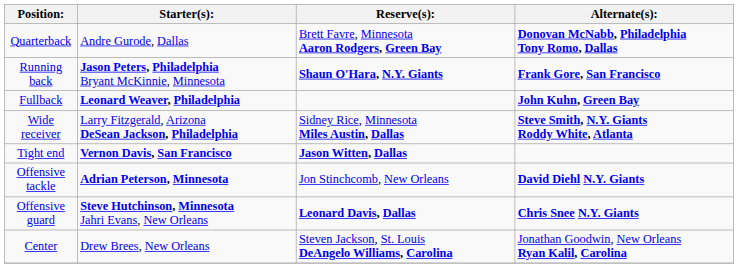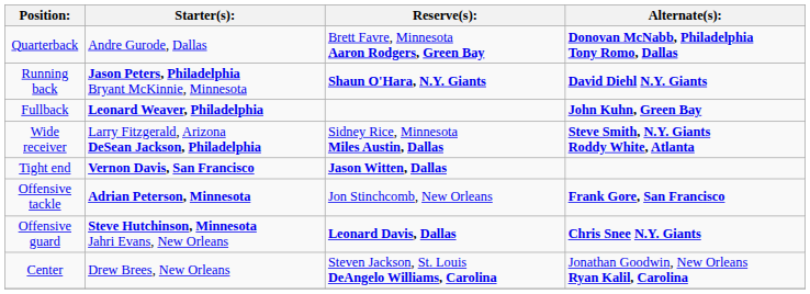Running back | Alternate(s):: Frank Gore, San Francisco -> David Diehl N.Y. Giants
Offensive tackle | Alternate(s):: David Diehl N.Y. Giants -> Frank Gore, San Francisco
